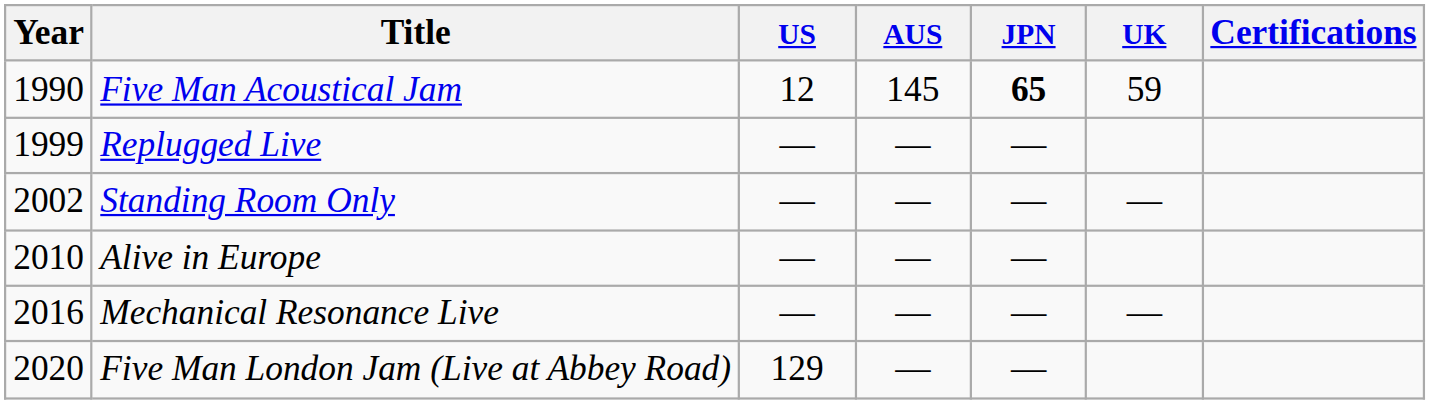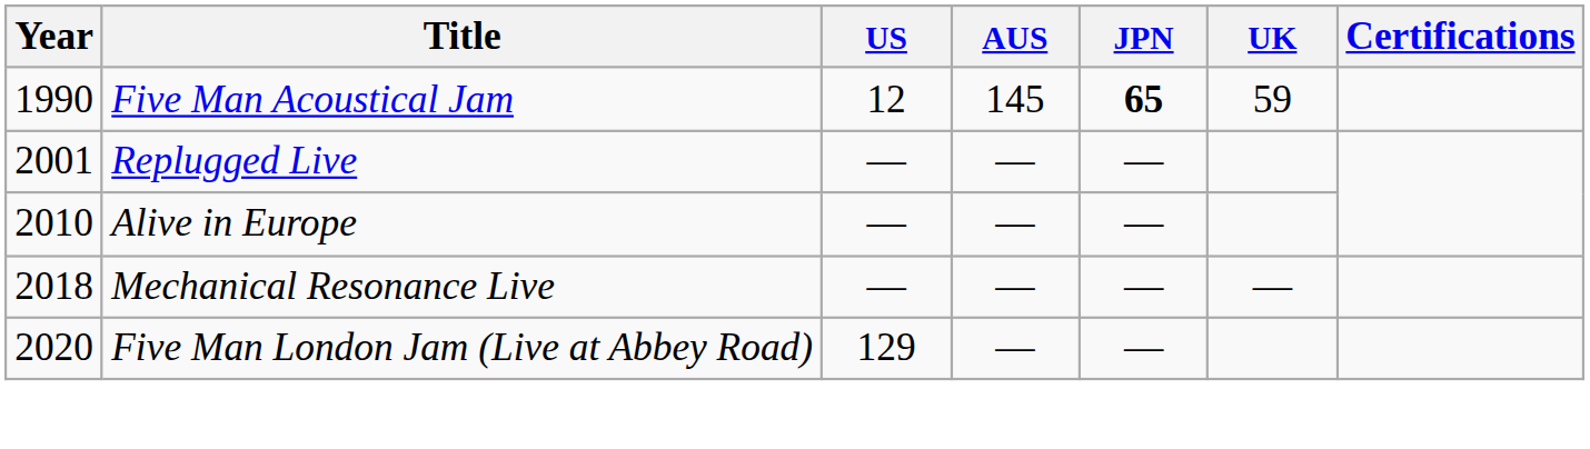Replugged Live | Year: 1999 -> 2001
- row: 2002 | Standing Room Only | — | — | — | —
Mechanical Resonance Live | Year: 2016 -> 2018
